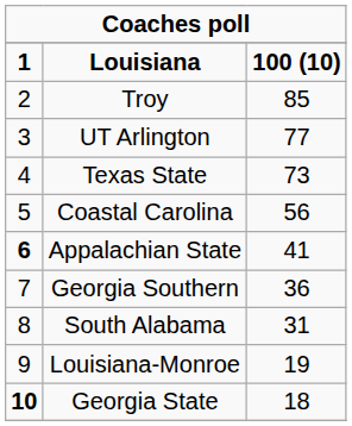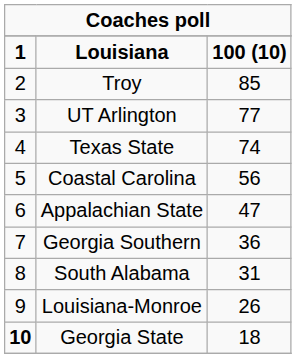Texas State | column 3: 73 -> 74
Appalachian State | column 1: bold -> normal
Appalachian State | column 3: 41 -> 47
Louisiana-Monroe | column 3: 19 -> 26
